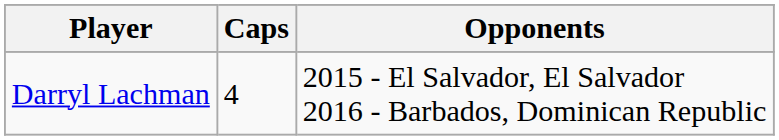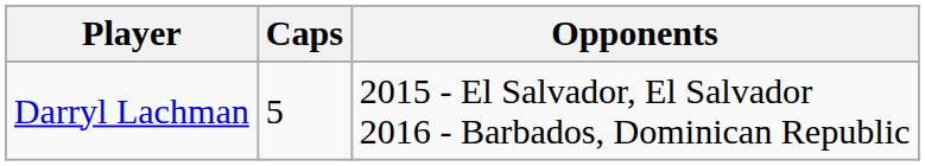Darryl Lachman | Caps: 4 -> 5
